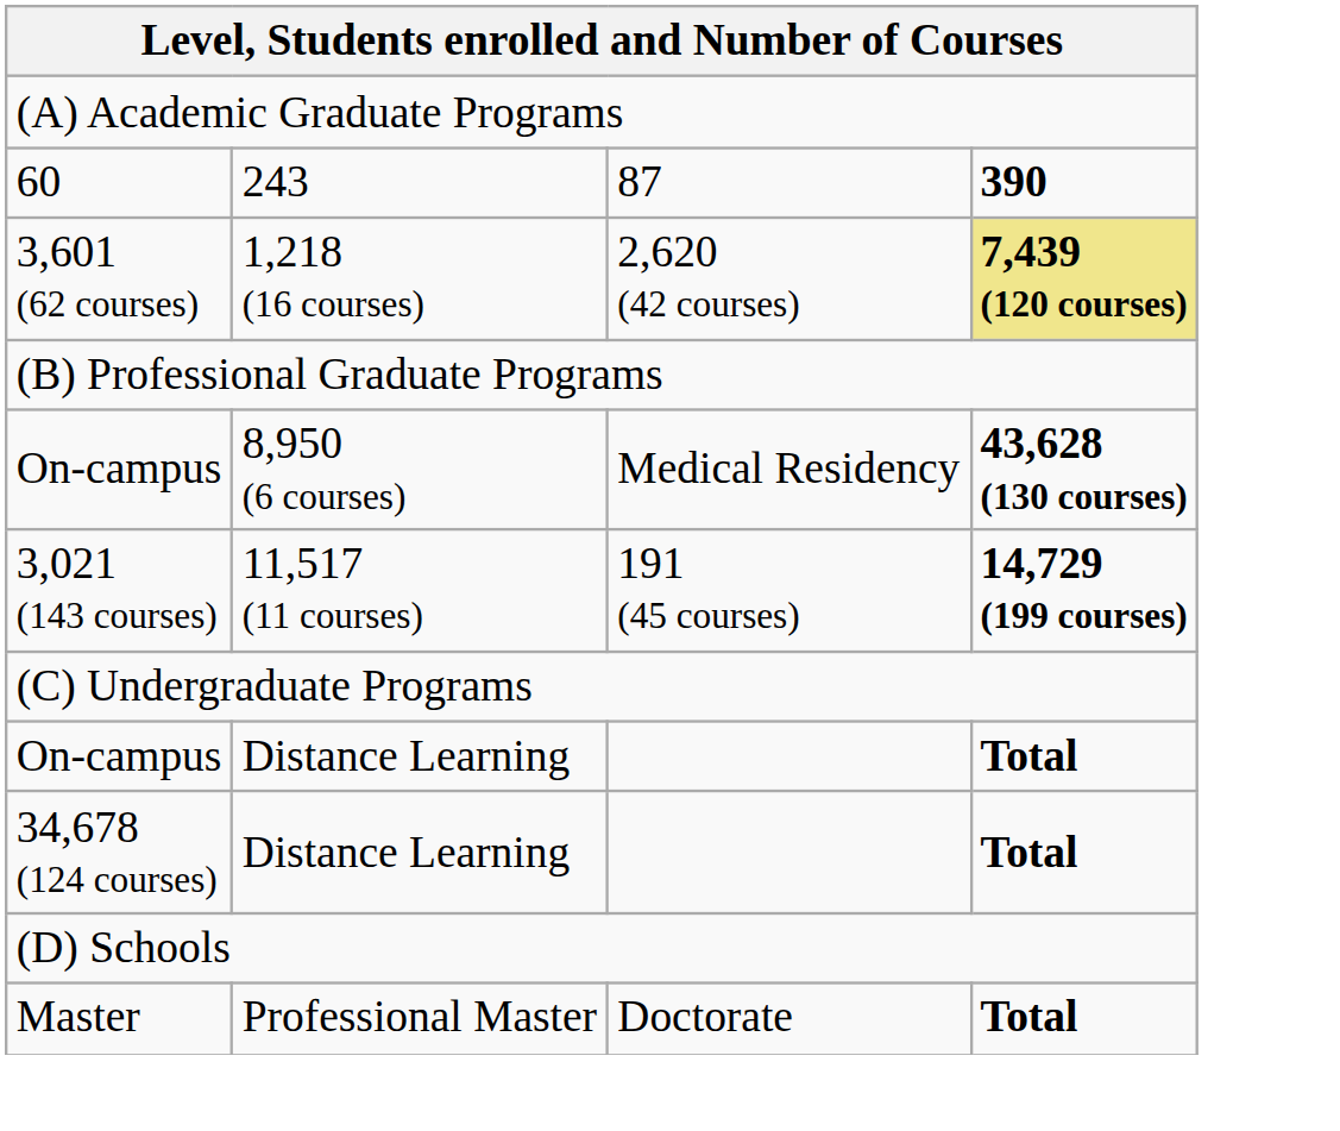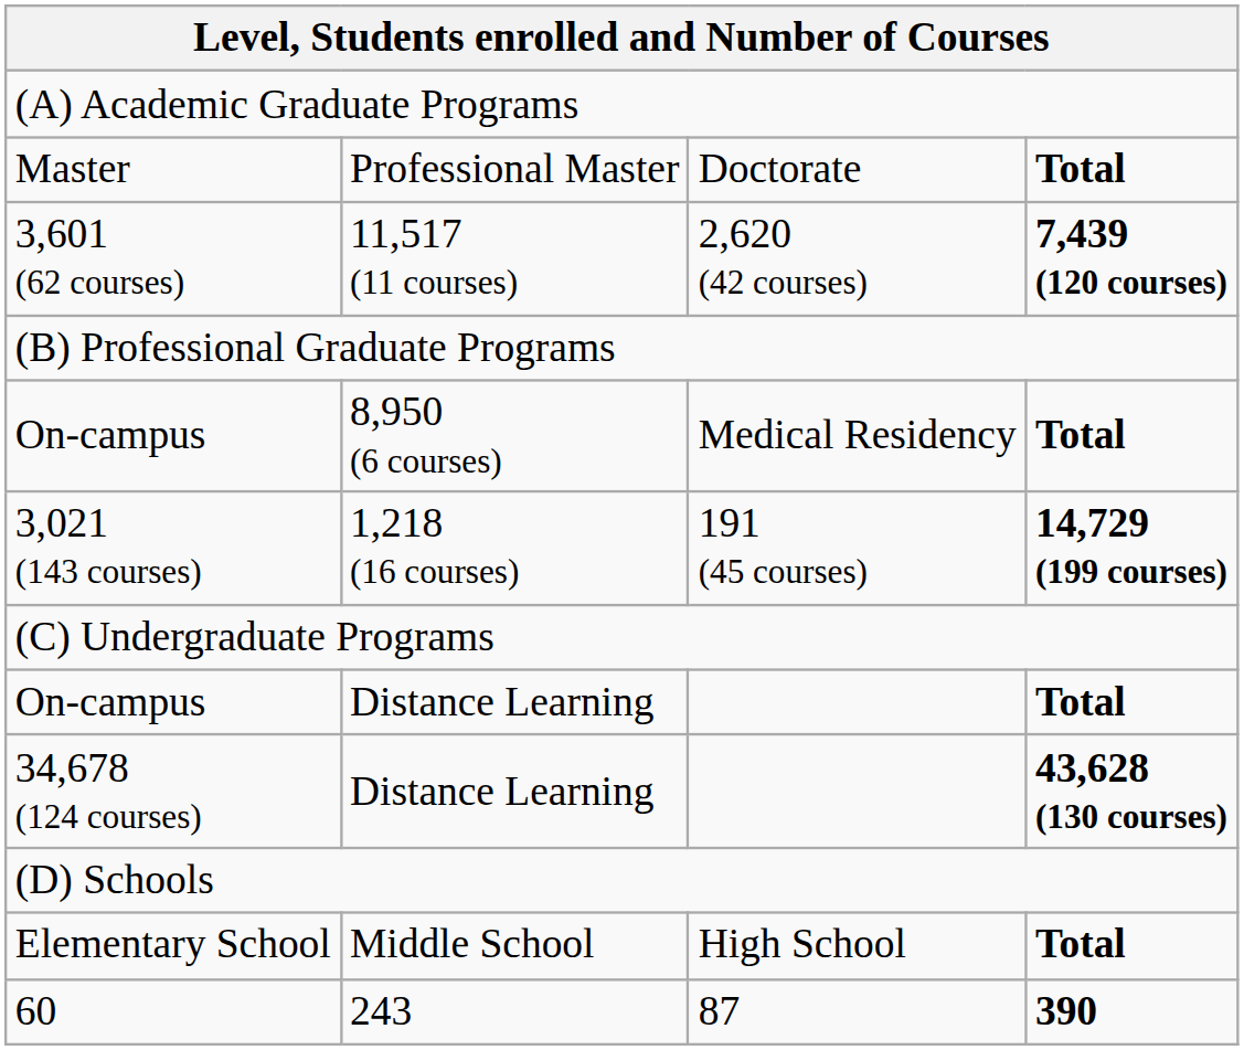rows swapped: Master <-> 60
3,601 (62 courses) | column 2: 1,218 (16 courses) -> 11,517 (11 courses)
3,601 (62 courses) | column 4: khaki background -> no background
On-campus / Medical Residency | column 4: 43,628 (130 courses) -> Total
3,021 (143 courses) | column 2: 11,517 (11 courses) -> 1,218 (16 courses)
34,678 (124 courses) | column 4: Total -> 43,628 (130 courses)
+ row: Elementary School | Middle School | High School | Total
